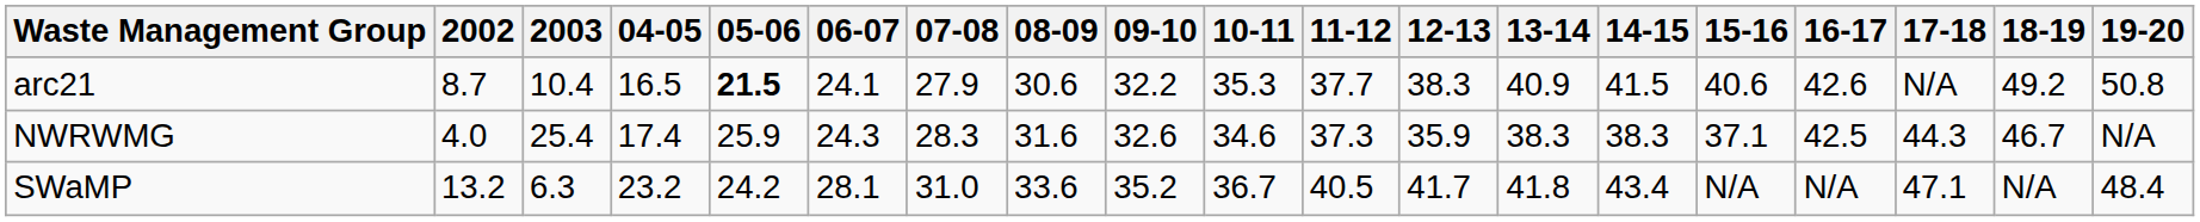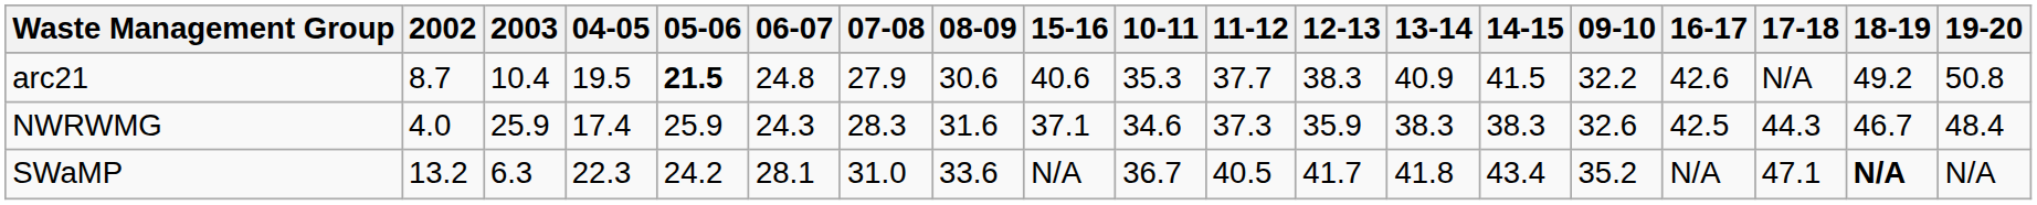columns swapped: 09-10 <-> 15-16
arc21 | 04-05: 16.5 -> 19.5
arc21 | 06-07: 24.1 -> 24.8
NWRWMG | 2003: 25.4 -> 25.9
NWRWMG | 19-20: N/A -> 48.4
SWaMP | 04-05: 23.2 -> 22.3
SWaMP | 18-19: normal -> bold
SWaMP | 19-20: 48.4 -> N/A
